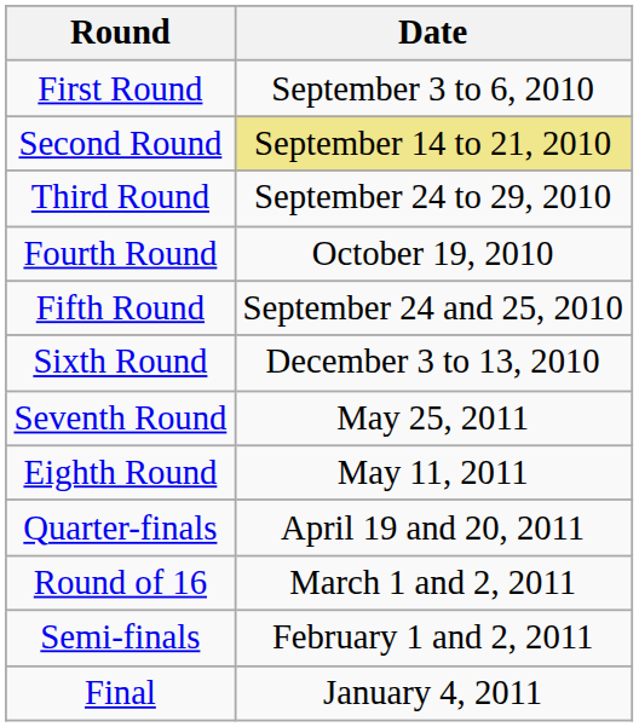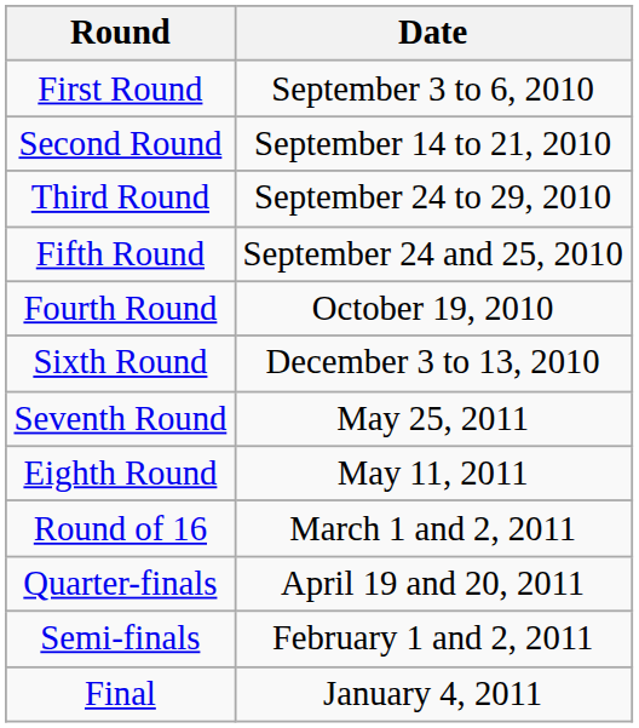Second Round | Date: khaki background -> no background
rows swapped: Fourth Round <-> Fifth Round
rows swapped: Round of 16 <-> Quarter-finals
